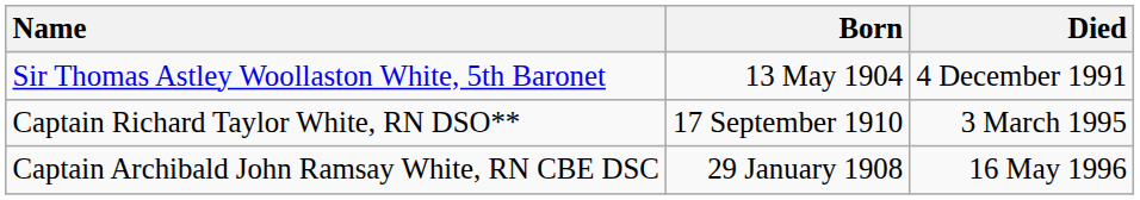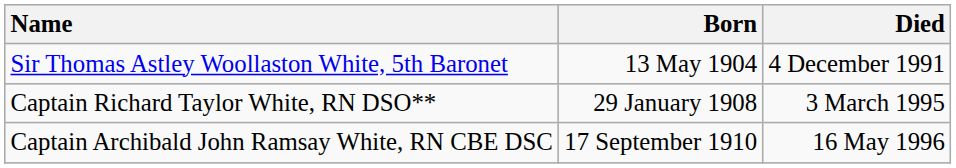Captain Richard Taylor White, RN DSO** | Born: 17 September 1910 -> 29 January 1908
Captain Archibald John Ramsay White, RN CBE DSC | Born: 29 January 1908 -> 17 September 1910
